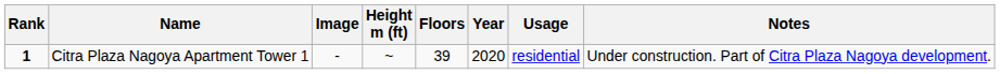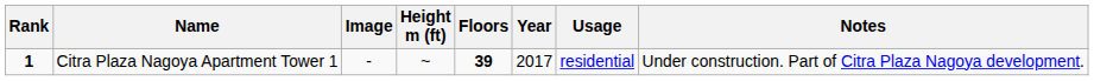Citra Plaza Nagoya Apartment Tower 1 | Floors: normal -> bold
Citra Plaza Nagoya Apartment Tower 1 | Year: 2020 -> 2017
